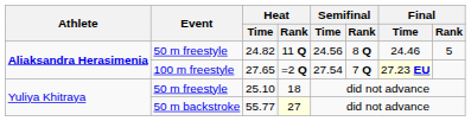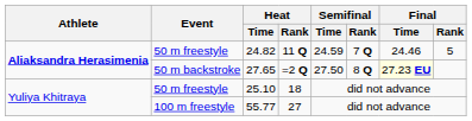24.82 | Semifinal / Time: 24.56 -> 24.59
24.82 | Semifinal / Rank: 8 Q -> 7 Q
27.65 | Event: 100 m freestyle -> 50 m backstroke
27.65 | Semifinal / Time: 27.54 -> 27.50
27.65 | Semifinal / Rank: 7 Q -> 8 Q
55.77 | Event: 50 m backstroke -> 100 m freestyle
55.77 | Heat / Rank: lightyellow background -> no background
